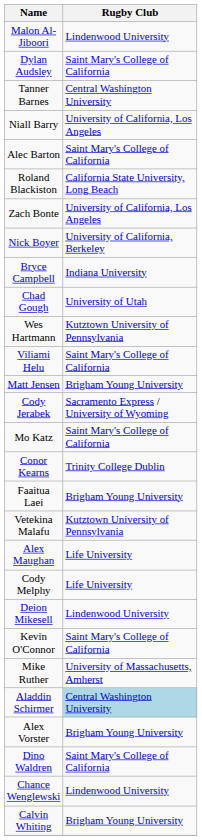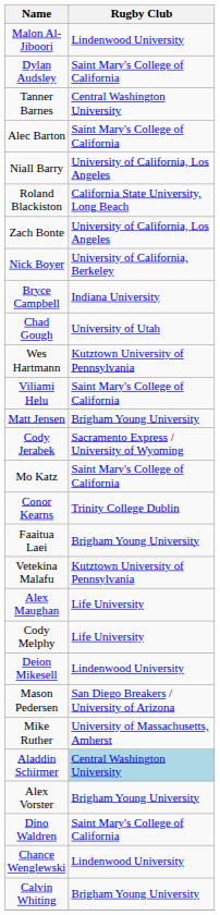rows swapped: Niall Barry <-> Alec Barton
- row: Kevin O'Connor | Saint Mary's College of California
+ row: Mason Pedersen | San Diego Breakers / University of Arizona
